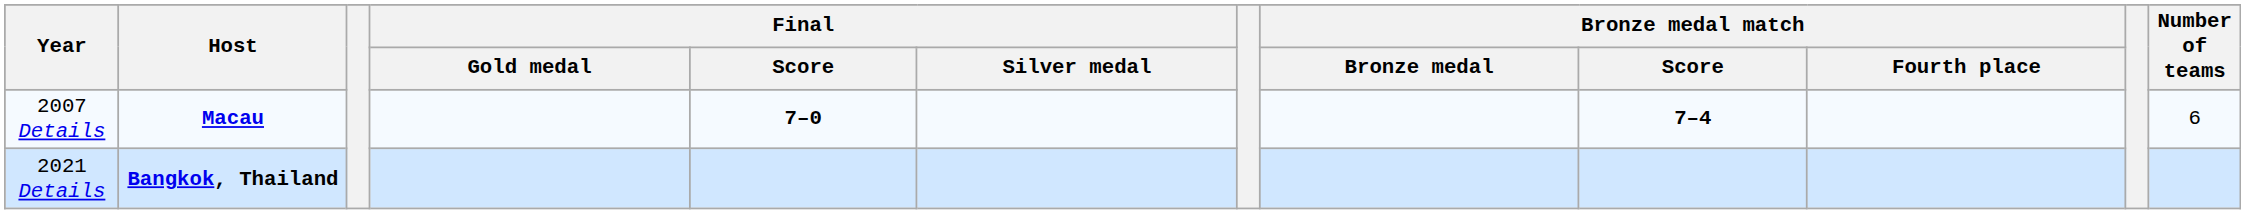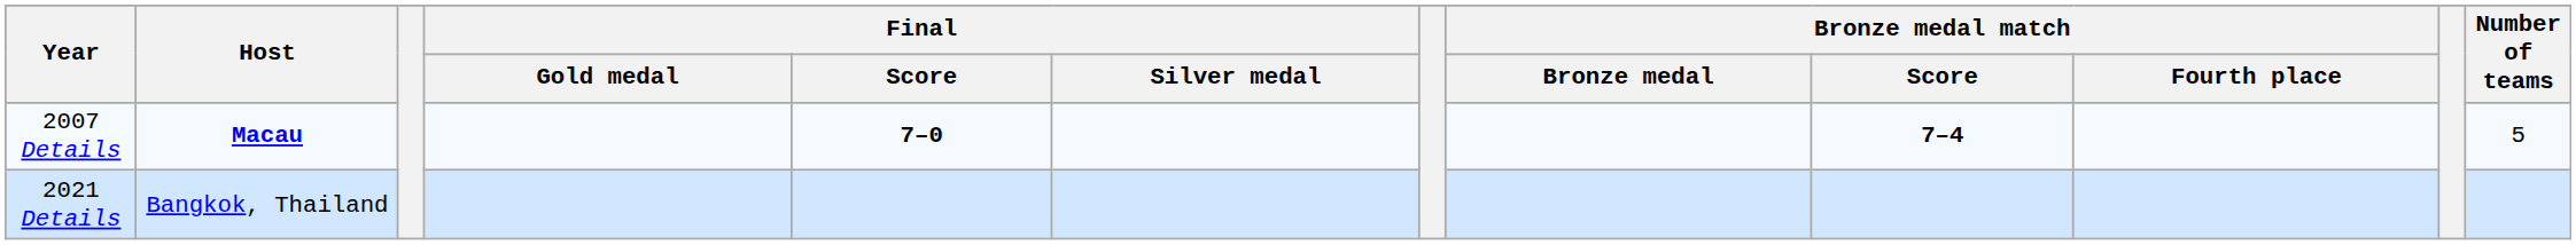2007 Details | Number of teams: 6 -> 5
2021 Details | Host: bold -> normal
